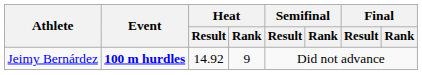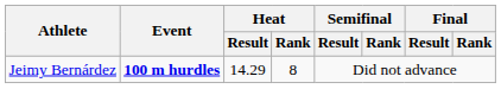Jeimy Bernárdez | Heat / Result: 14.92 -> 14.29
Jeimy Bernárdez | Heat / Rank: 9 -> 8
